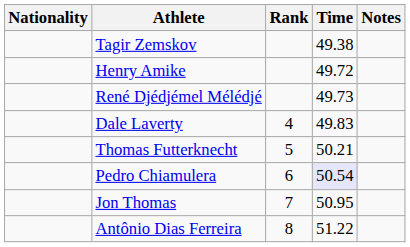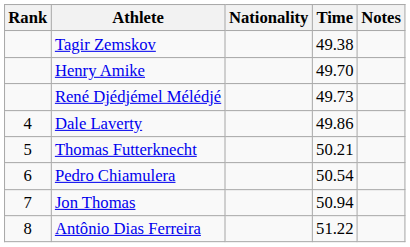columns swapped: Rank <-> Nationality
Henry Amike | Time: 49.72 -> 49.70
Dale Laverty | Time: 49.83 -> 49.86
Pedro Chiamulera | Time: lavender background -> no background
Jon Thomas | Time: 50.95 -> 50.94
